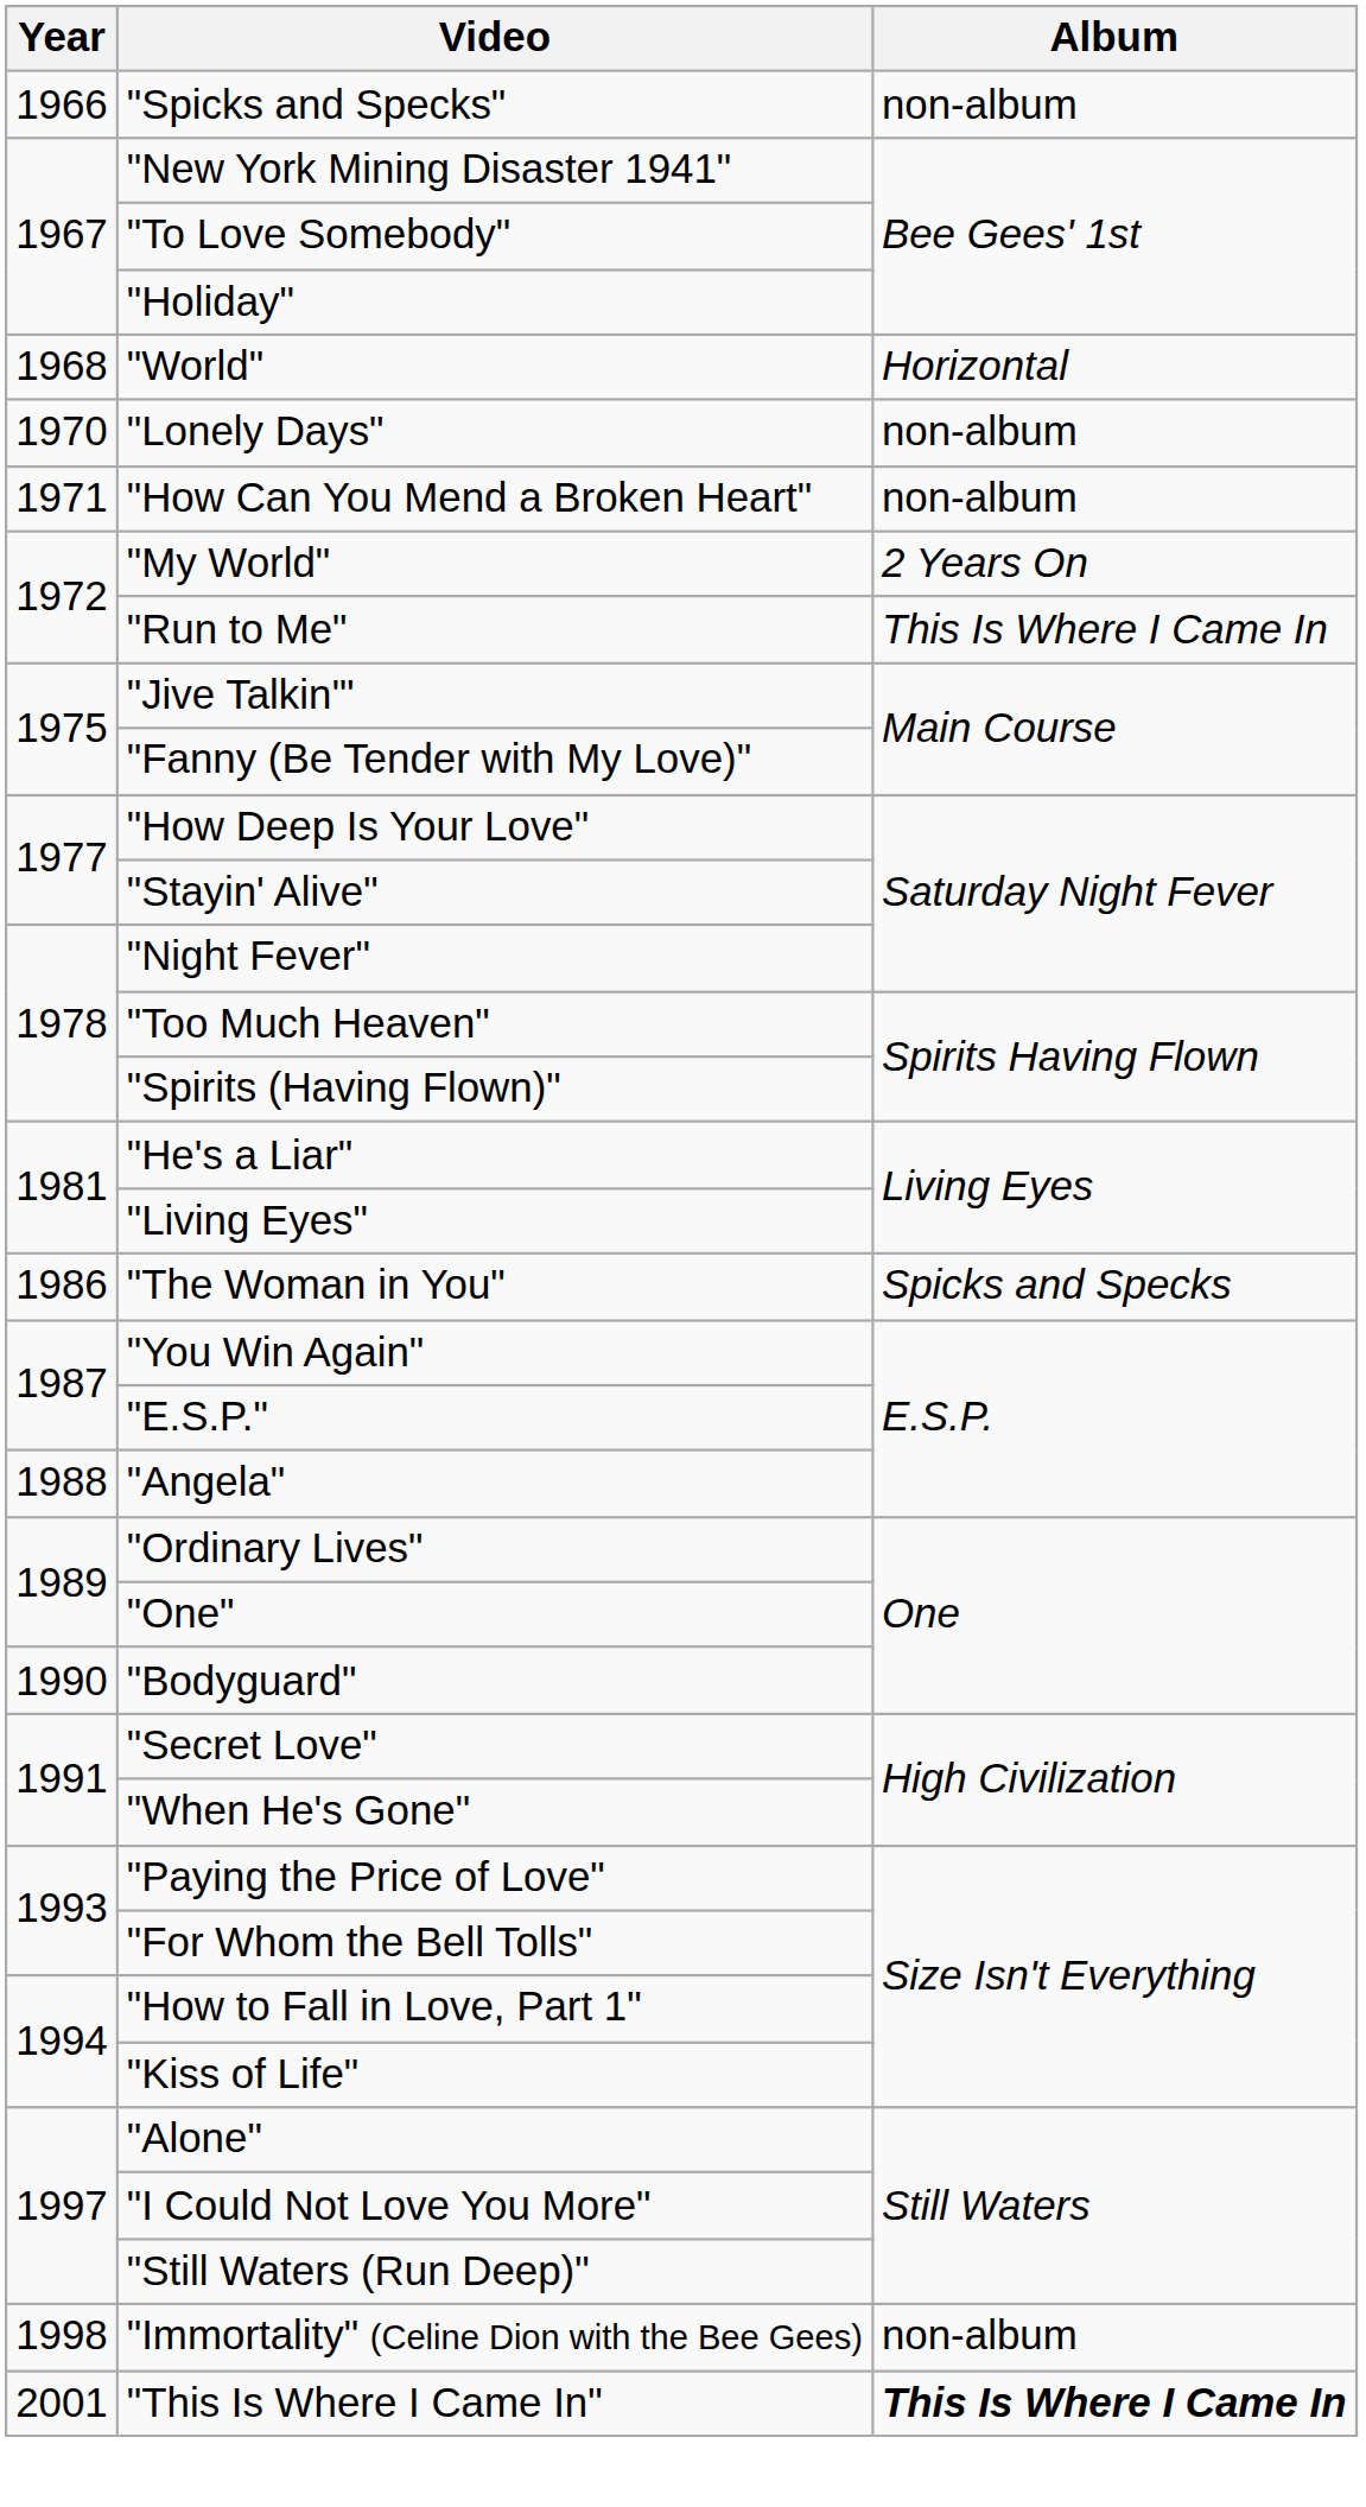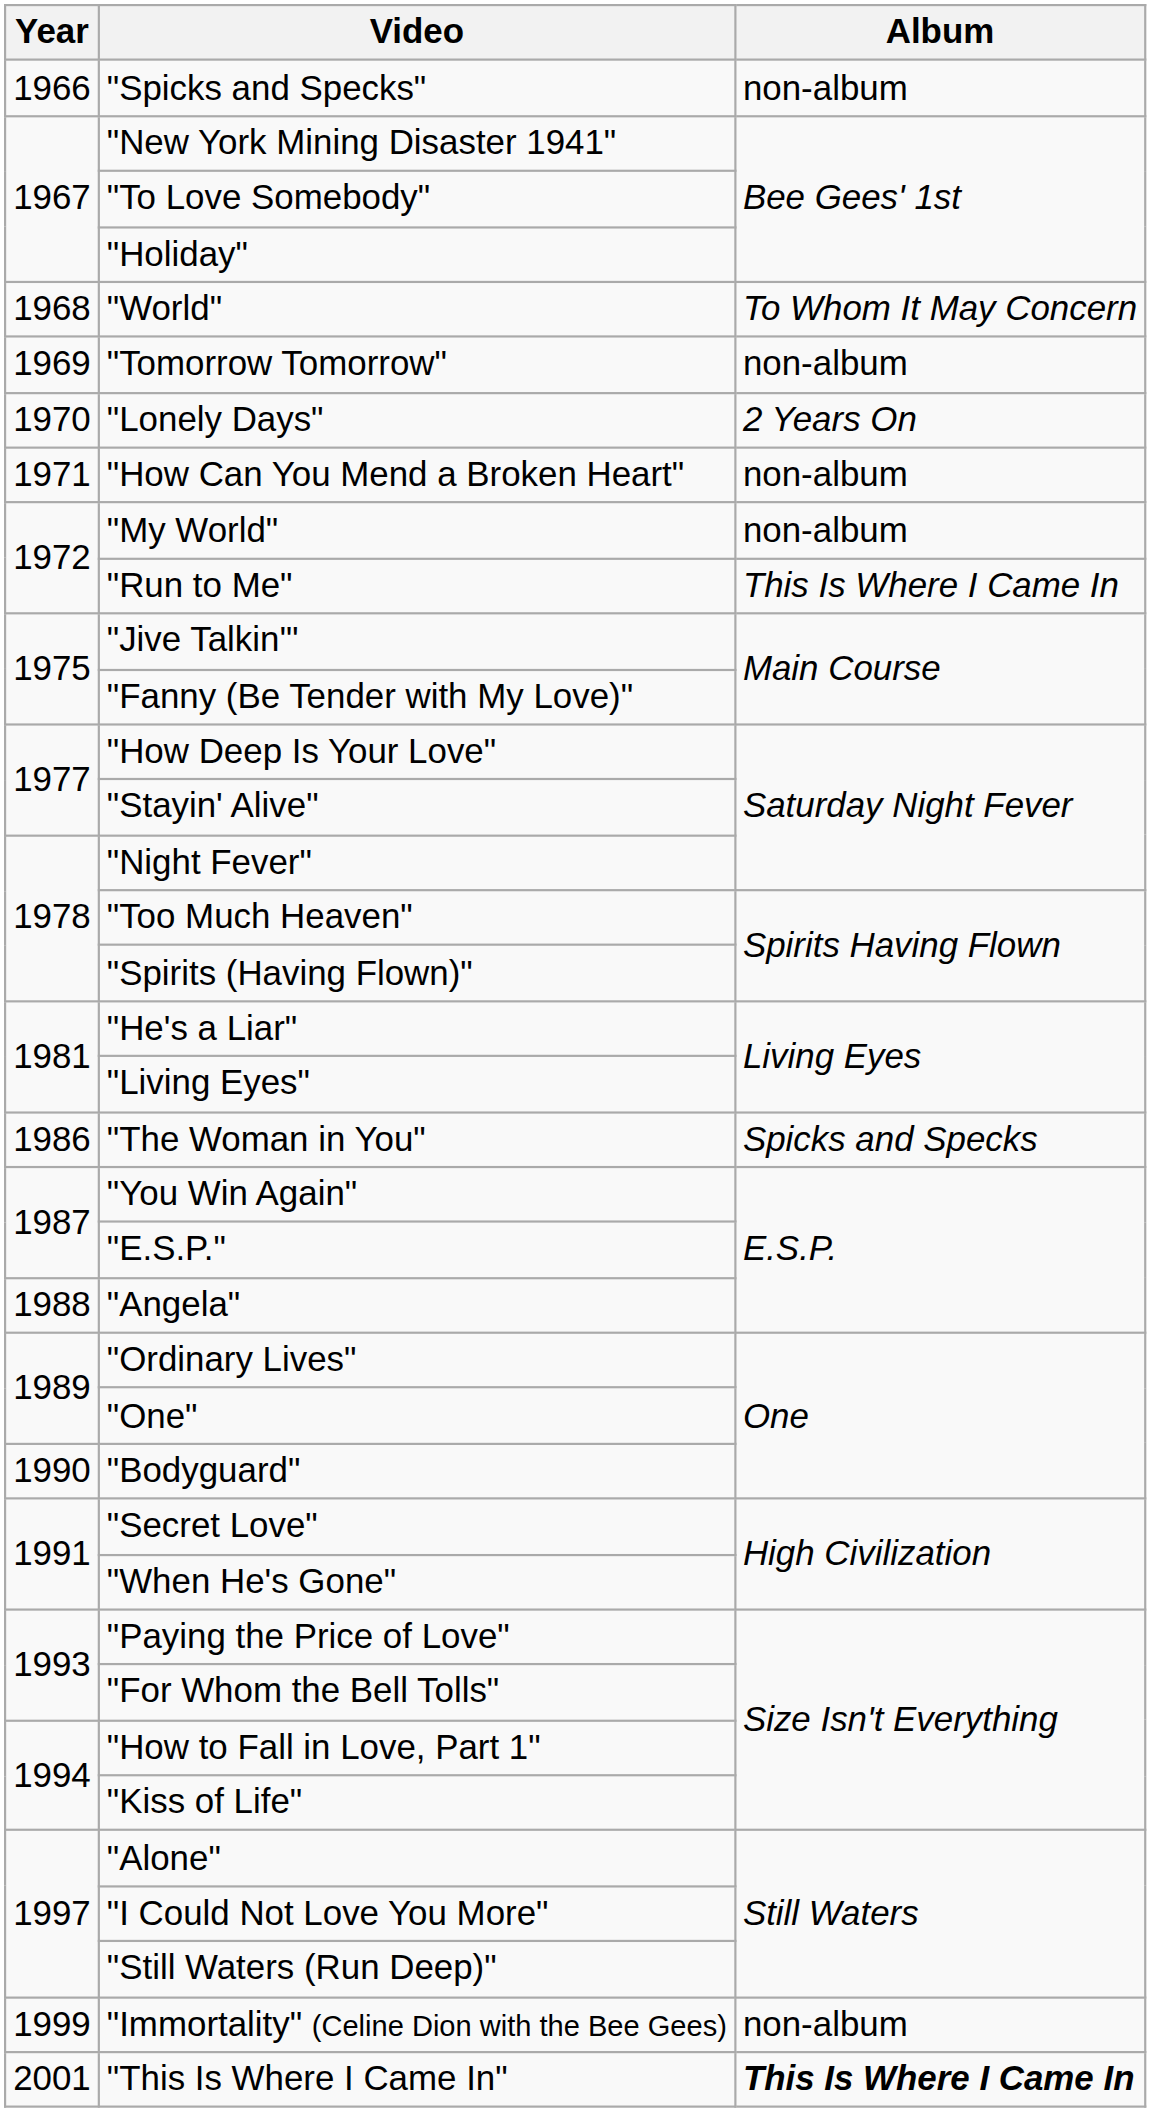"World" | Album: Horizontal -> To Whom It May Concern
+ row: 1969 | "Tomorrow Tomorrow" | non-album
"Lonely Days" | Album: non-album -> 2 Years On
"My World" | Album: 2 Years On -> non-album
"Immortality" (Celine Dion with the Bee Gees) | Year: 1998 -> 1999
